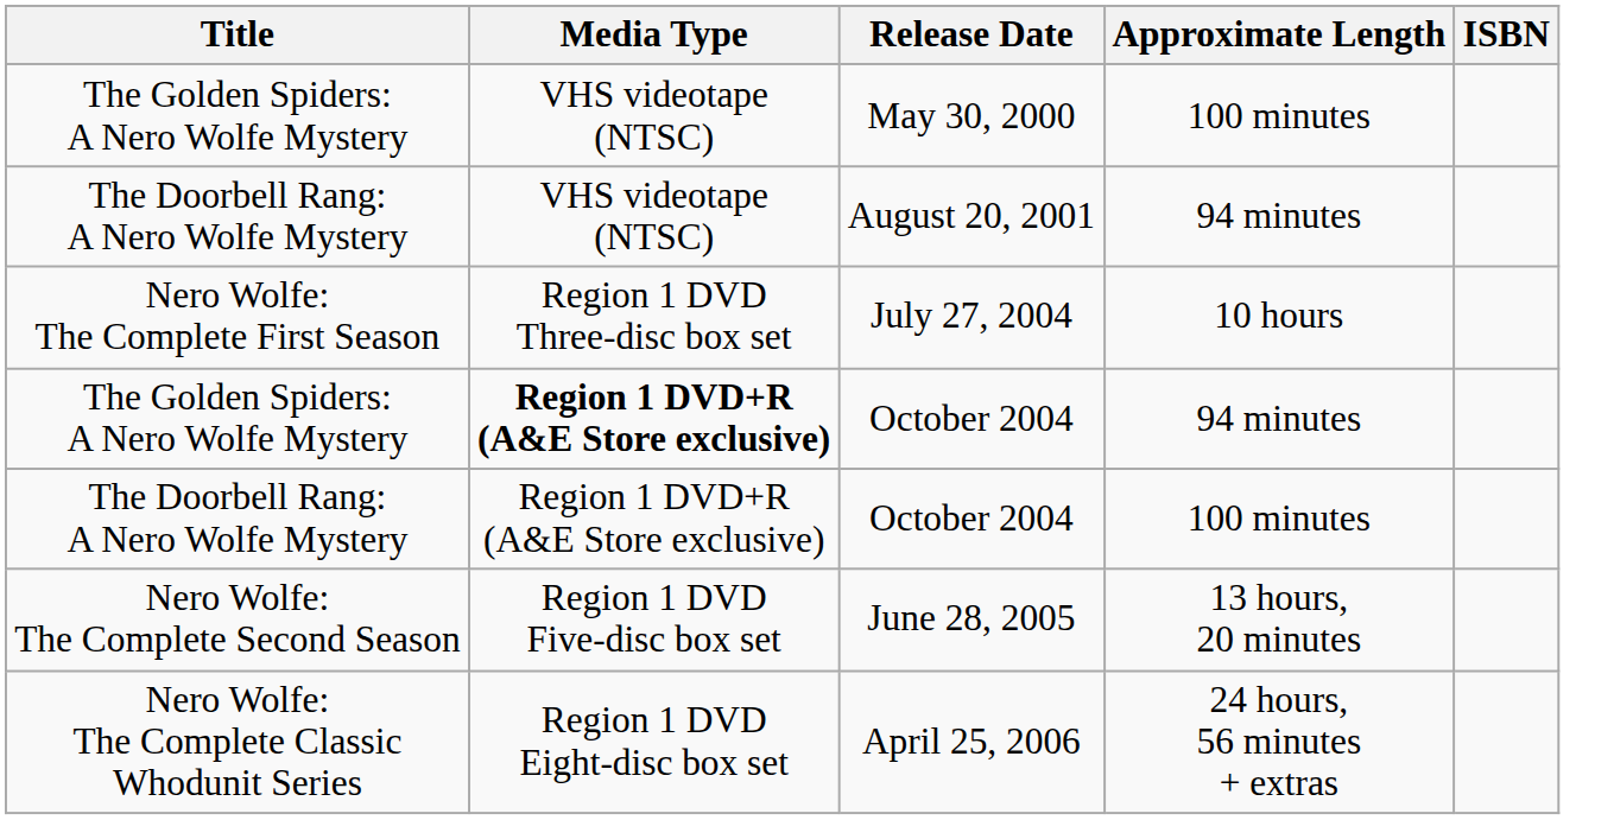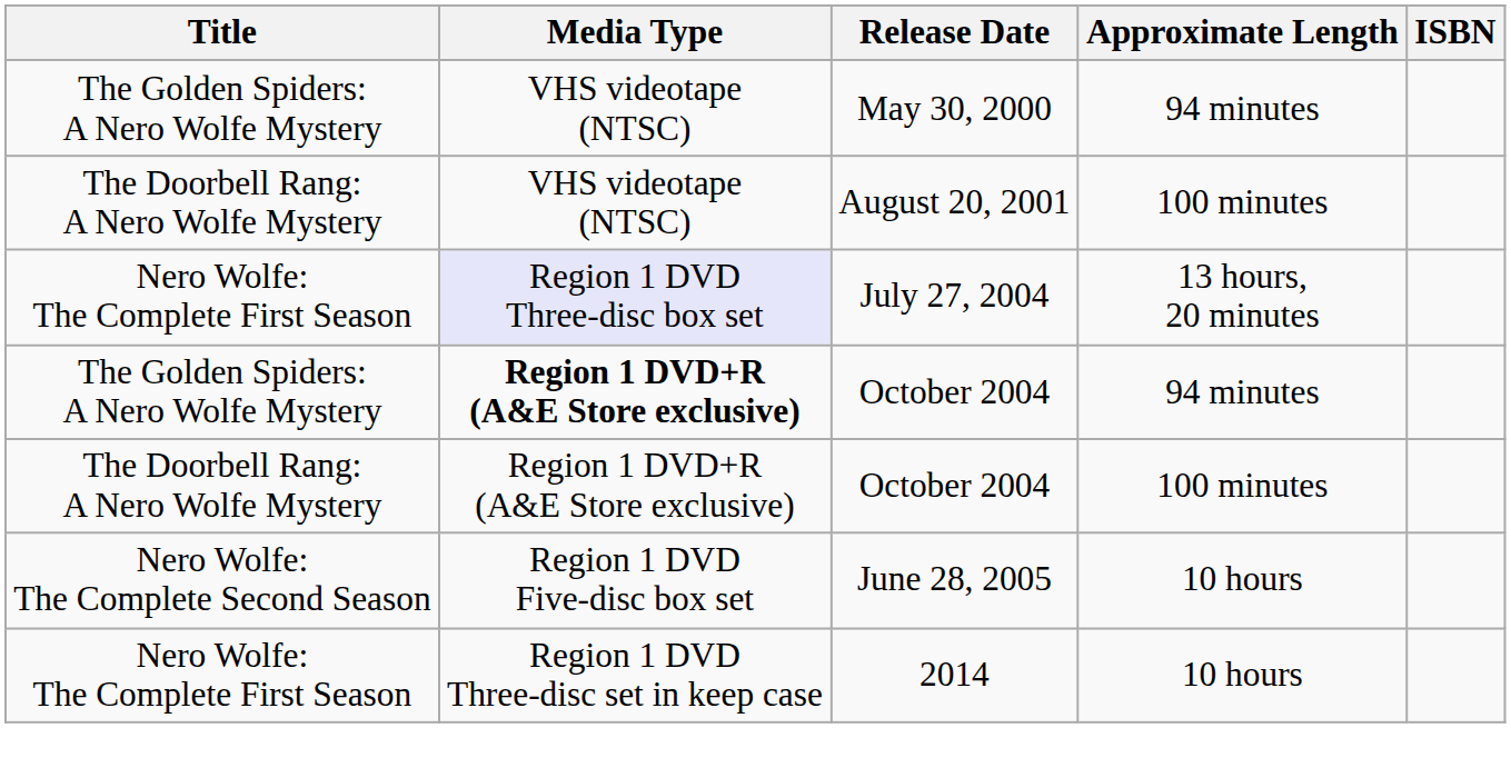May 30, 2000 | Approximate Length: 100 minutes -> 94 minutes
August 20, 2001 | Approximate Length: 94 minutes -> 100 minutes
July 27, 2004 | Media Type: no background -> lavender background
July 27, 2004 | Approximate Length: 10 hours -> 13 hours, 20 minutes
June 28, 2005 | Approximate Length: 13 hours, 20 minutes -> 10 hours
- row: Nero Wolfe: The Complete Classic Whodunit Series | Region 1 DVD Eight-disc box set | April 25, 2006 | 24 hours, 56 minutes + extras
+ row: Nero Wolfe: The Complete First Season | Region 1 DVD Three-disc set in keep case | 2014 | 10 hours
